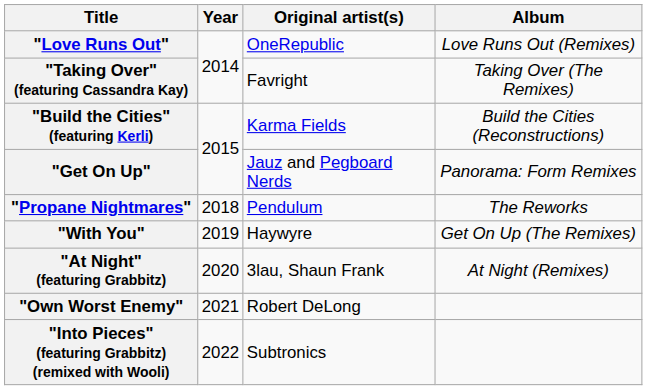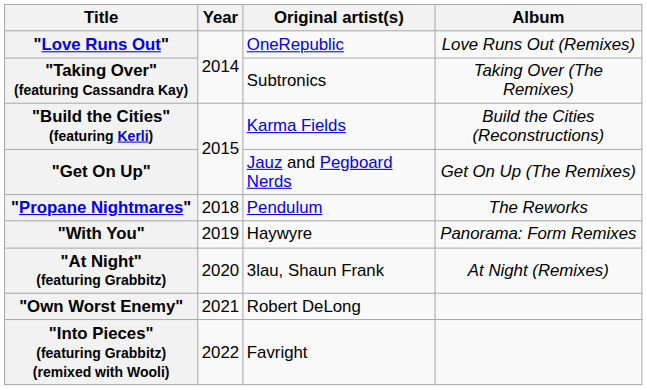"Taking Over" (featuring Cassandra Kay) | Original artist(s): Favright -> Subtronics
"Get On Up" | Album: Panorama: Form Remixes -> Get On Up (The Remixes)
"With You" | Album: Get On Up (The Remixes) -> Panorama: Form Remixes
"Into Pieces" (featuring Grabbitz) (remixed with Wooli) | Original artist(s): Subtronics -> Favright
